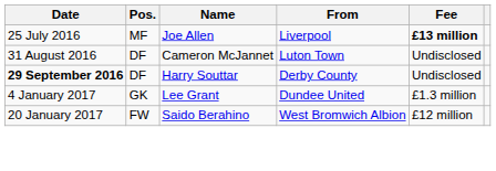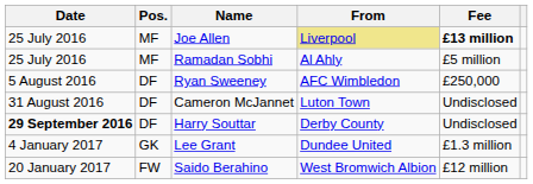Joe Allen | From: no background -> khaki background
+ row: 25 July 2016 | MF | Ramadan Sobhi | Al Ahly | £5 million
+ row: 5 August 2016 | DF | Ryan Sweeney | AFC Wimbledon | £250,000
